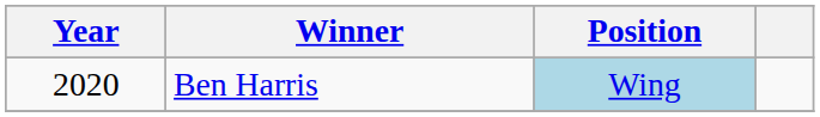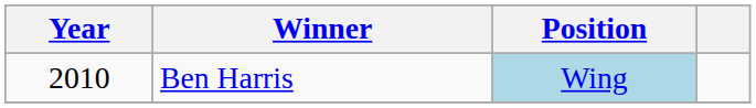Ben Harris | Year: 2020 -> 2010
